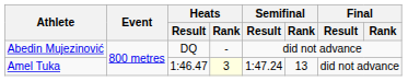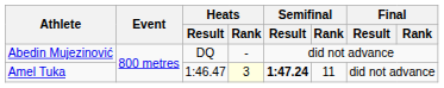Amel Tuka | Semifinal / Result: normal -> bold
Amel Tuka | Semifinal / Rank: 13 -> 11
